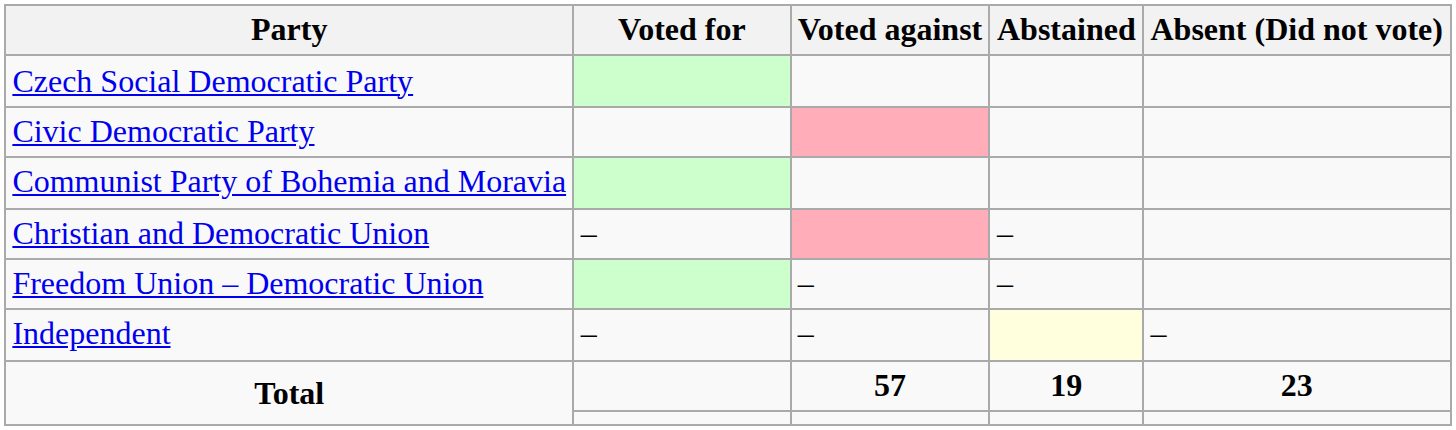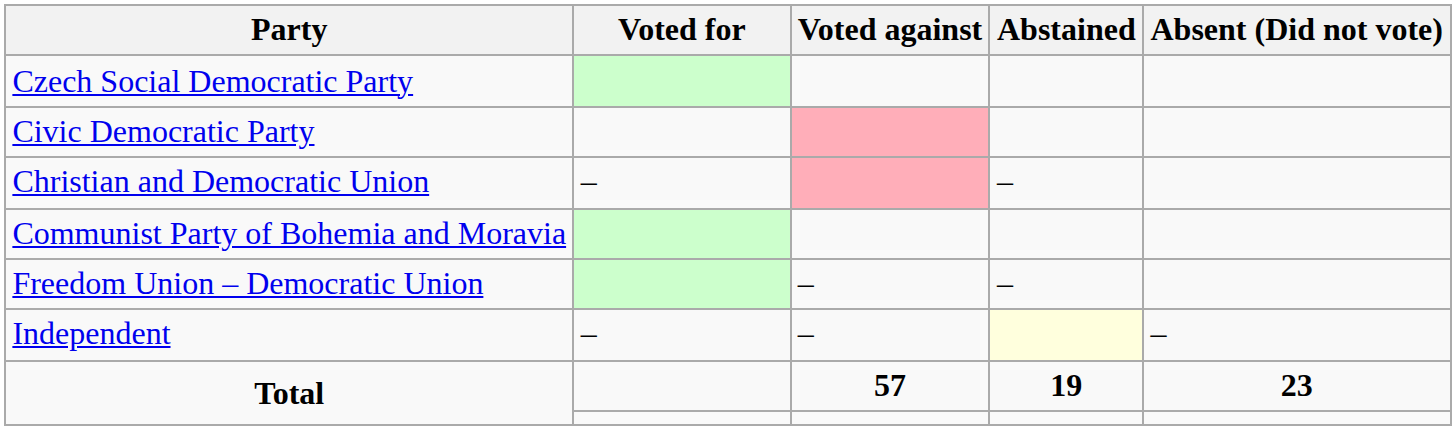rows swapped: Communist Party of Bohemia and Moravia <-> Christian and Democratic Union
